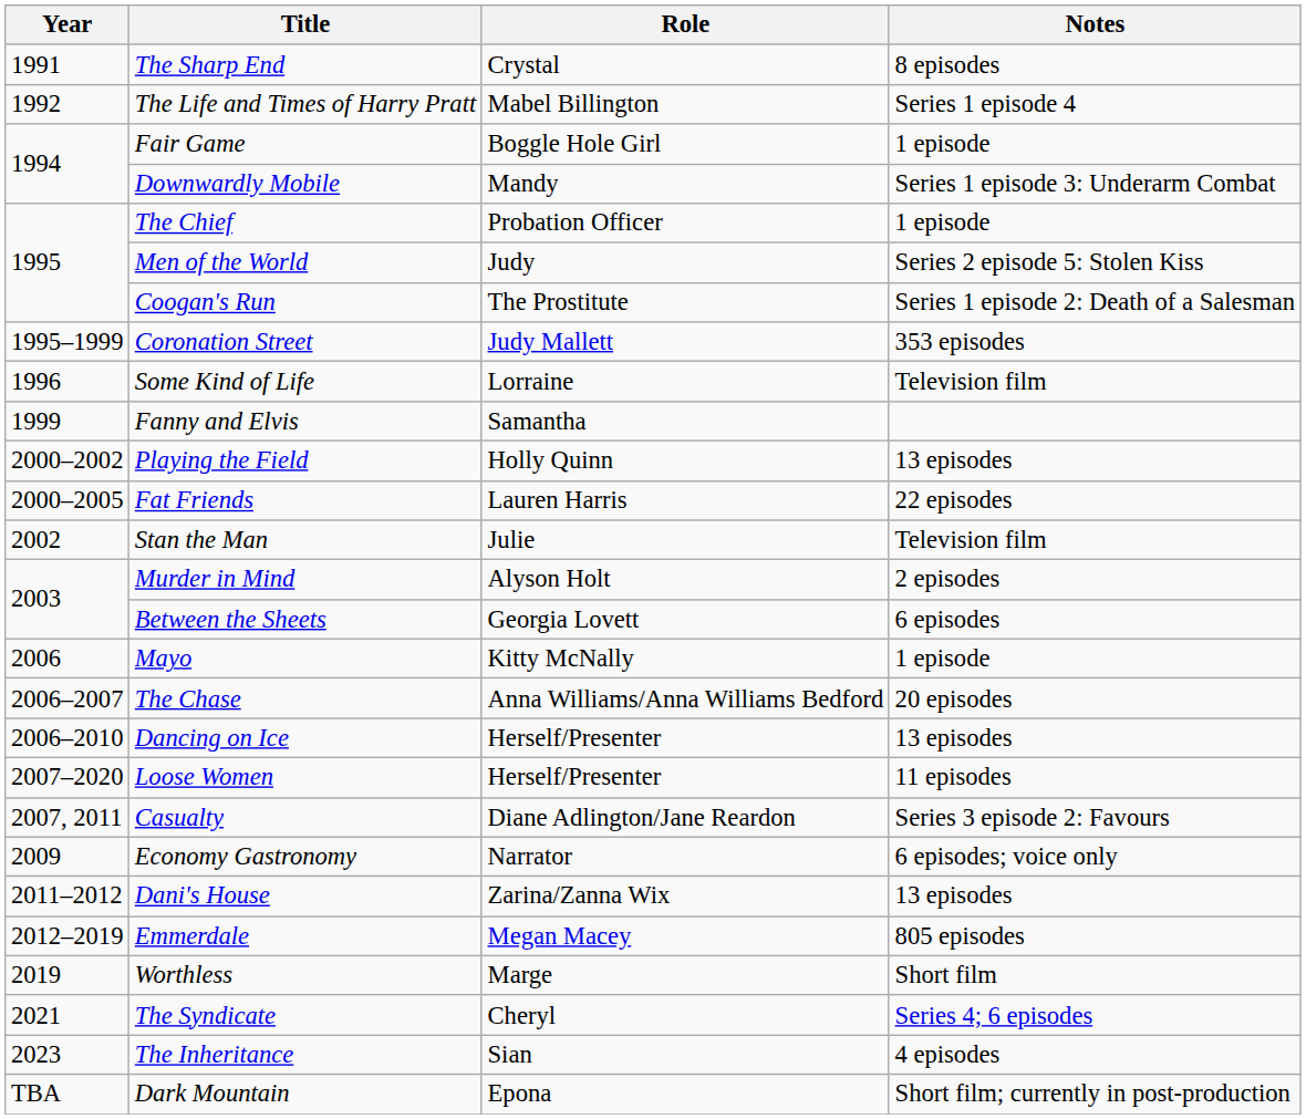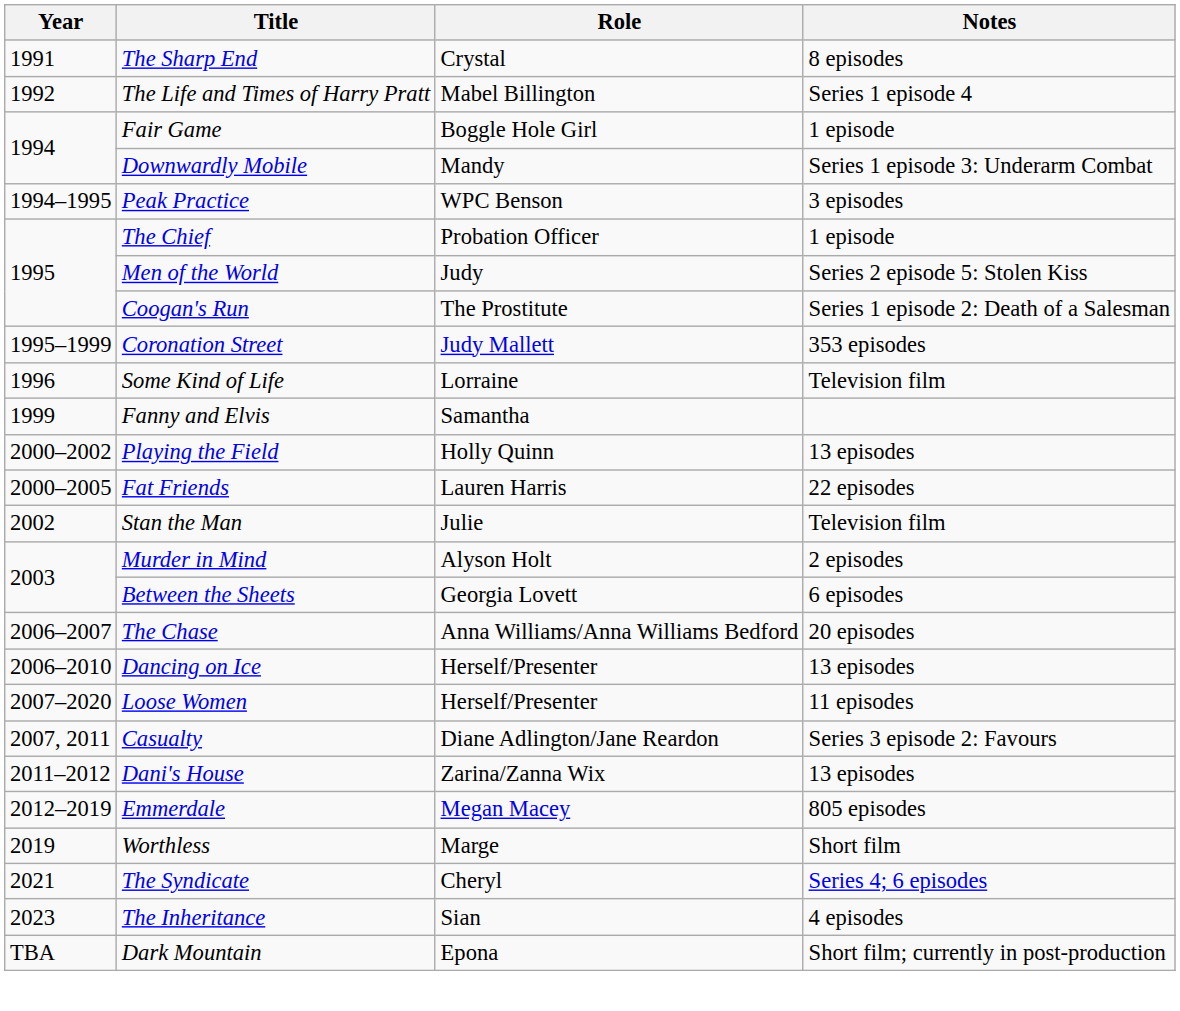+ row: 1994–1995 | Peak Practice | WPC Benson | 3 episodes
- row: 2006 | Mayo | Kitty McNally | 1 episode
- row: 2009 | Economy Gastronomy | Narrator | 6 episodes; voice only
